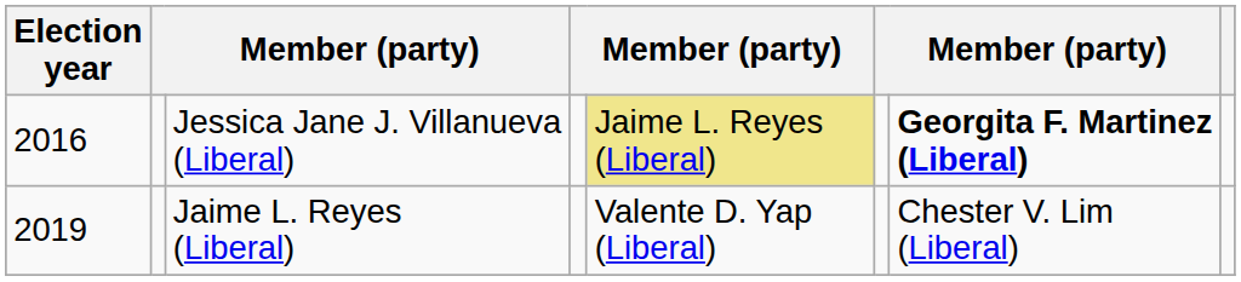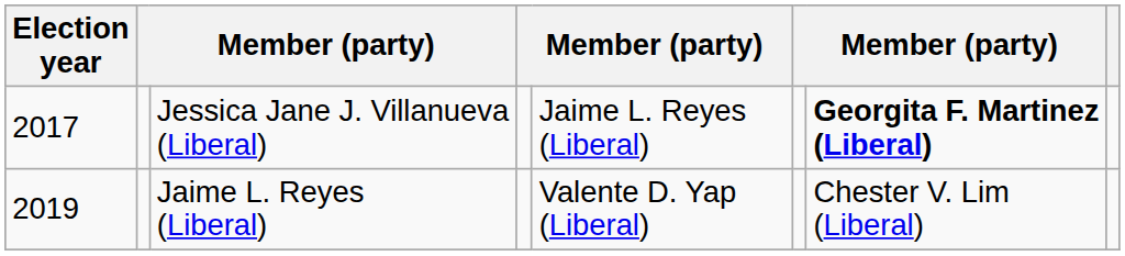Jessica Jane J. Villanueva (Liberal) | Election year: 2016 -> 2017
Jessica Jane J. Villanueva (Liberal) | column 5: khaki background -> no background
